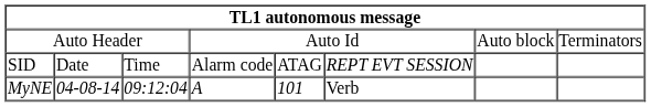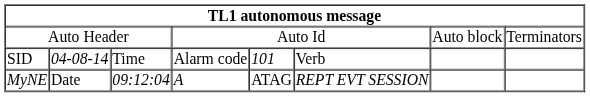SID | column 2: Date -> 04-08-14
SID | column 5: ATAG -> 101
SID | column 6: REPT EVT SESSION -> Verb
MyNE | column 2: 04-08-14 -> Date
MyNE | column 5: 101 -> ATAG
MyNE | column 6: Verb -> REPT EVT SESSION
